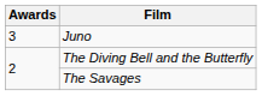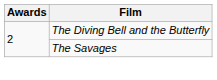- row: 3 | Juno
